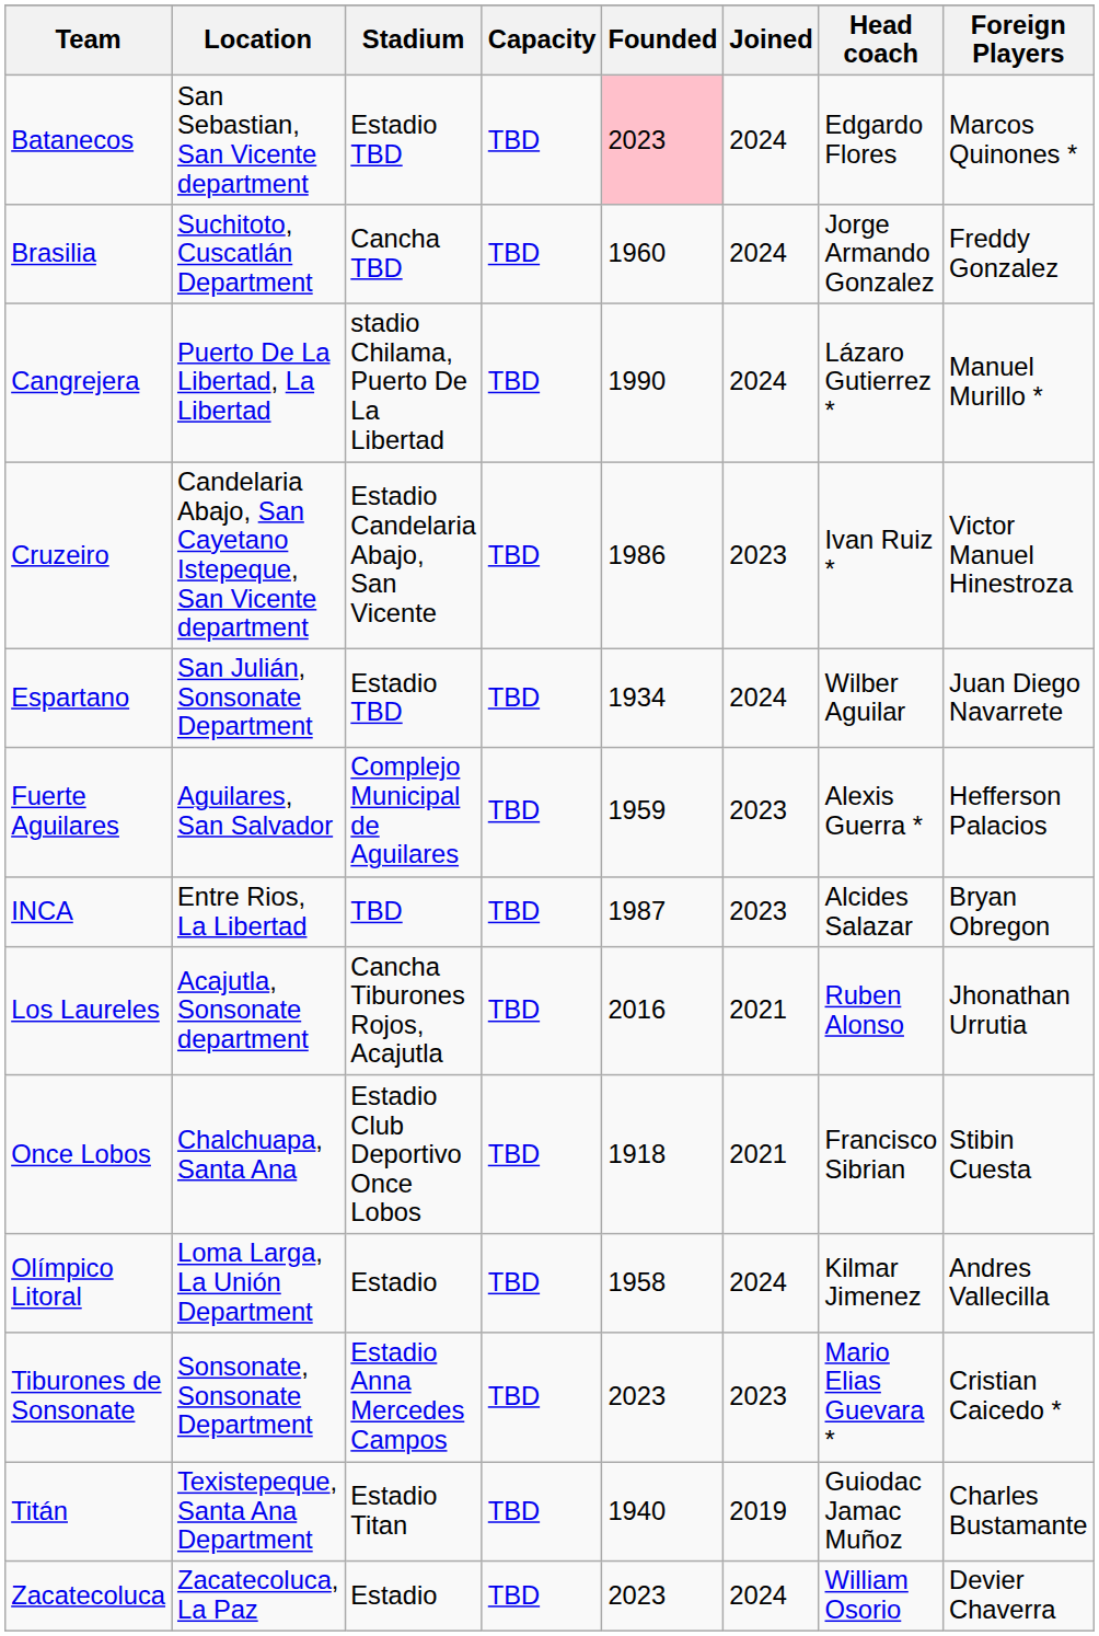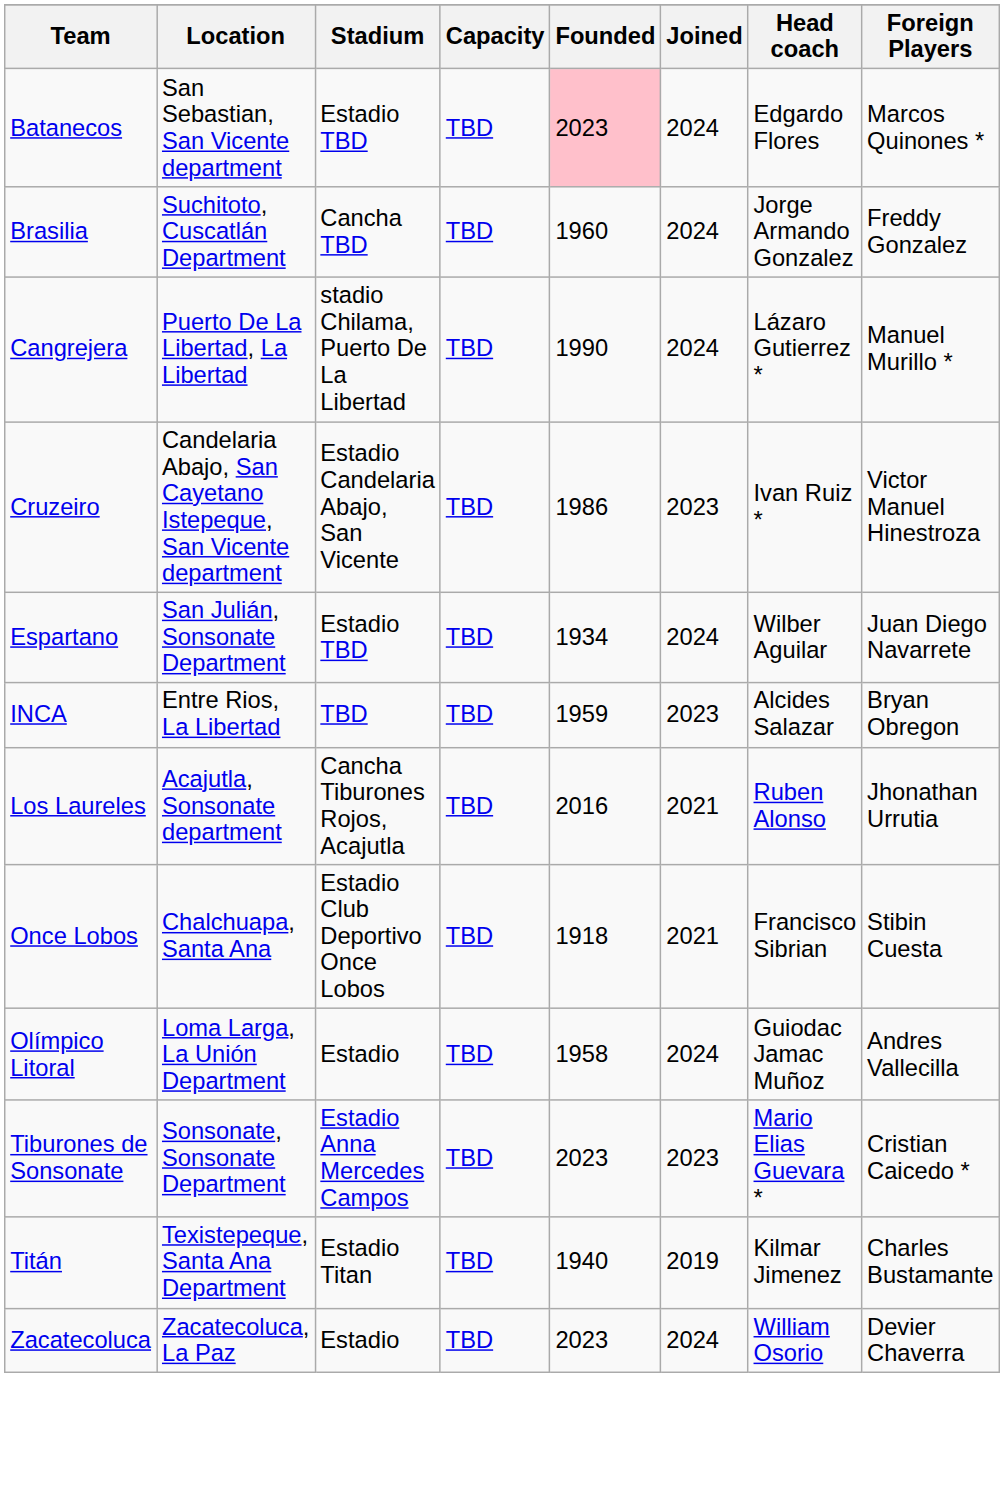- row: Fuerte Aguilares | Aguilares, San Salvador | Complejo Municipal de Aguilares | TBD | 1959 | 2023 | Alexis Guerra * | Hefferson Palacios
INCA | Founded: 1987 -> 1959
Olímpico Litoral | Head coach: Kilmar Jimenez -> Guiodac Jamac Muñoz
Titán | Head coach: Guiodac Jamac Muñoz -> Kilmar Jimenez
